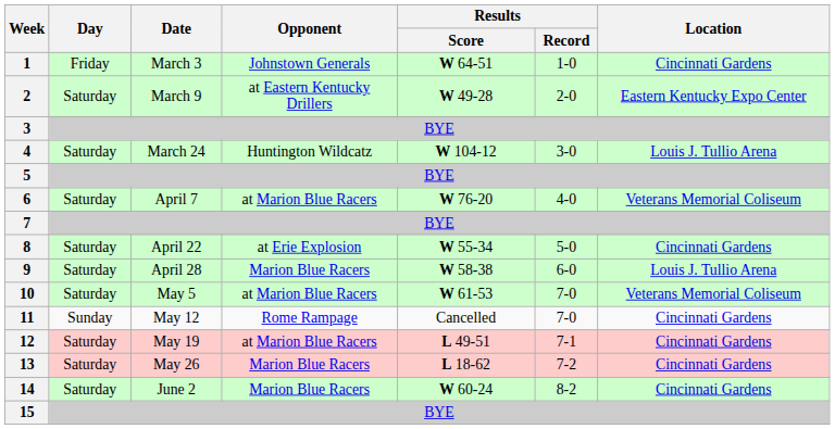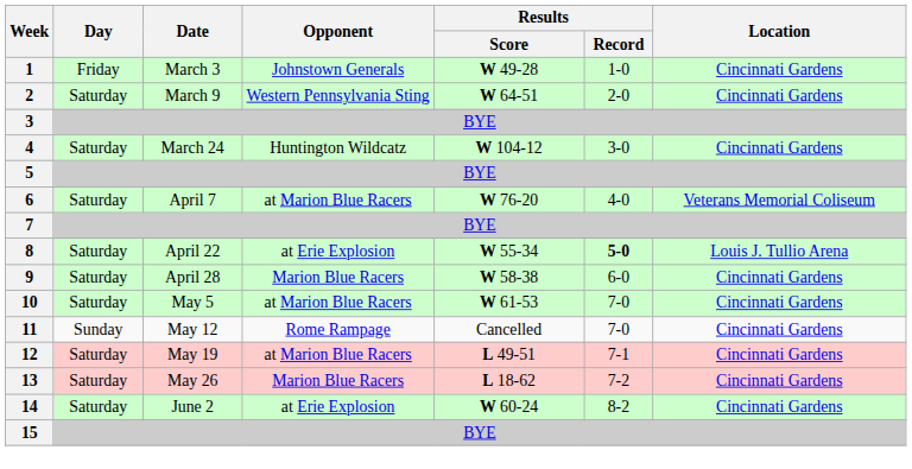1 | Results / Score: W 64-51 -> W 49-28
2 | Opponent: at Eastern Kentucky Drillers -> Western Pennsylvania Sting
2 | Results / Score: W 49-28 -> W 64-51
2 | Location: Eastern Kentucky Expo Center -> Cincinnati Gardens
4 | Location: Louis J. Tullio Arena -> Cincinnati Gardens
8 | Results / Record: normal -> bold
8 | Location: Cincinnati Gardens -> Louis J. Tullio Arena
9 | Location: Louis J. Tullio Arena -> Cincinnati Gardens
10 | Location: Veterans Memorial Coliseum -> Cincinnati Gardens
14 | Opponent: Marion Blue Racers -> at Erie Explosion
